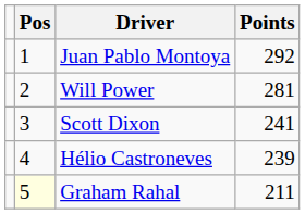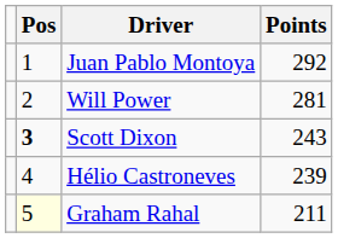Scott Dixon | Pos: normal -> bold
Scott Dixon | Points: 241 -> 243
